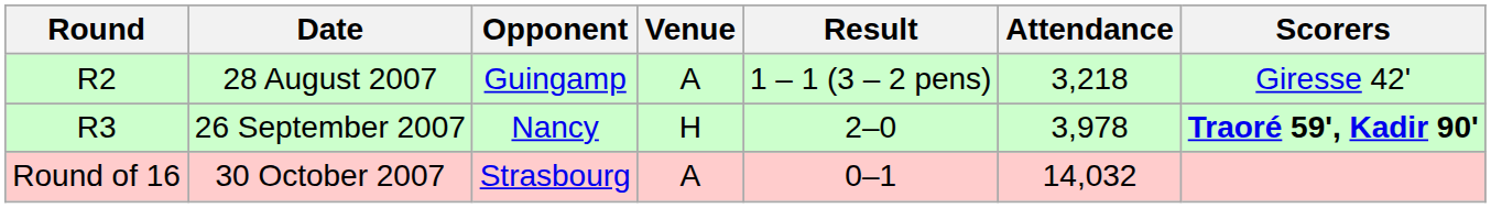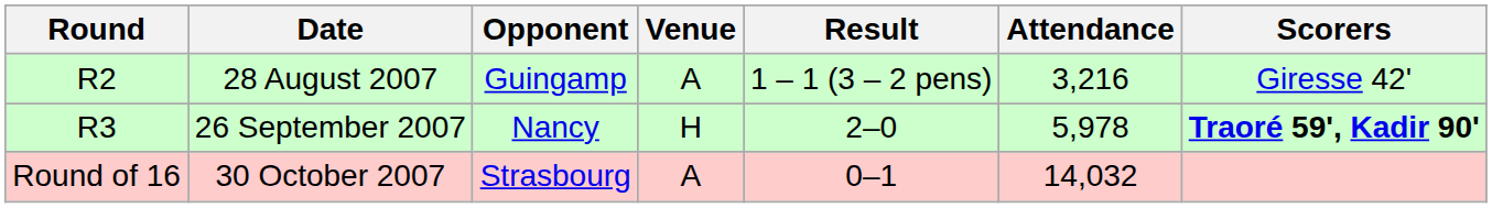28 August 2007 | Attendance: 3,218 -> 3,216
26 September 2007 | Attendance: 3,978 -> 5,978
